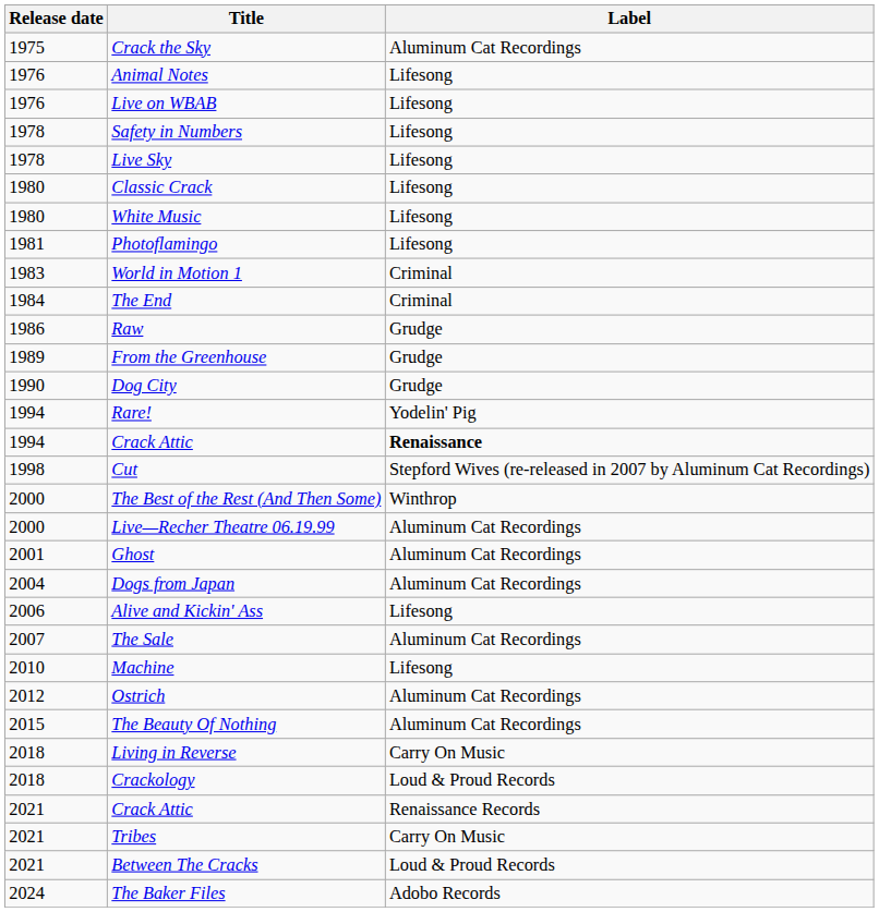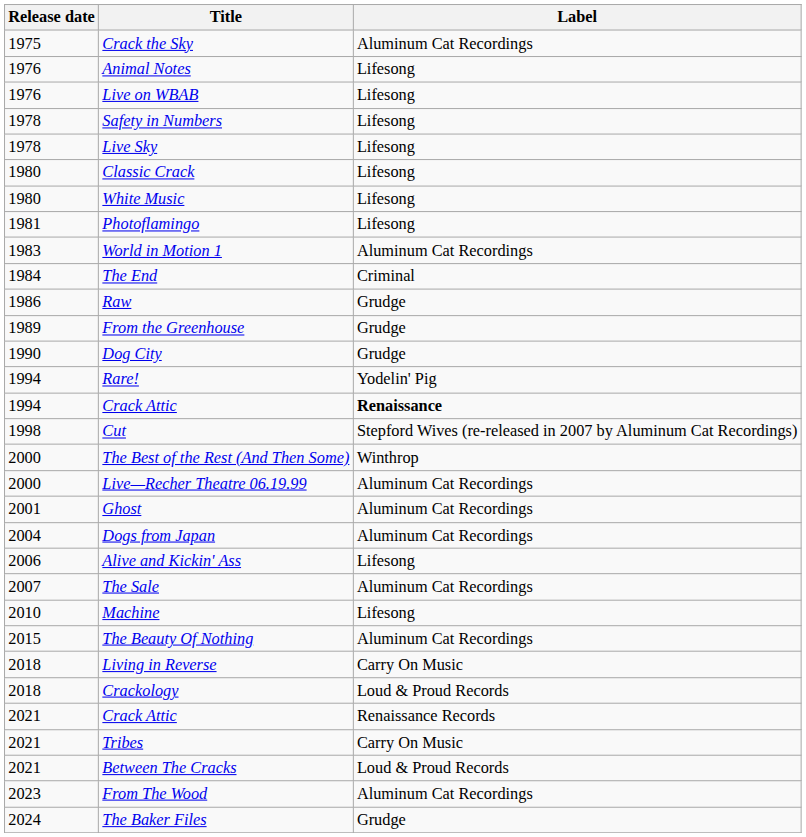World in Motion 1 | Label: Criminal -> Aluminum Cat Recordings
- row: 2012 | Ostrich | Aluminum Cat Recordings
+ row: 2023 | From The Wood | Aluminum Cat Recordings
The Baker Files | Label: Adobo Records -> Grudge
